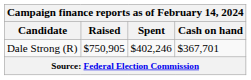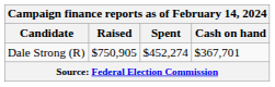Dale Strong (R) | Spent: $402,246 -> $452,274
